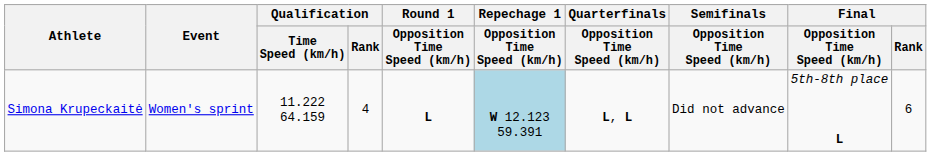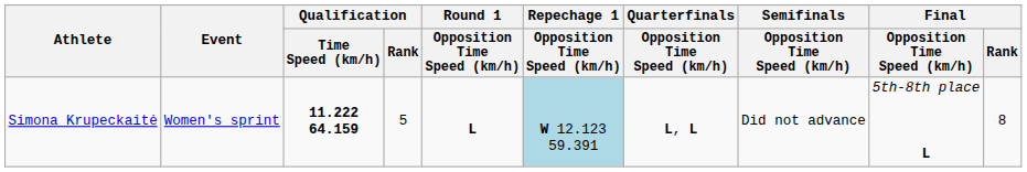Simona Krupeckaitė | Qualification / Time Speed (km/h): normal -> bold
Simona Krupeckaitė | Qualification / Rank: 4 -> 5
Simona Krupeckaitė | Final / Rank: 6 -> 8
